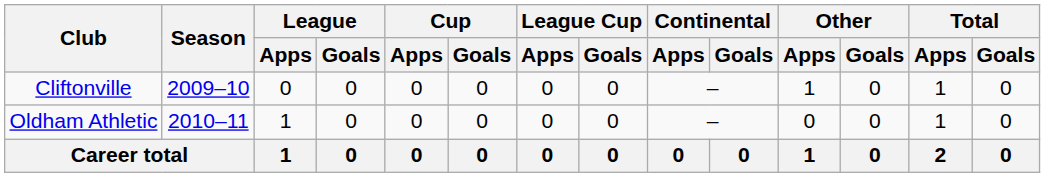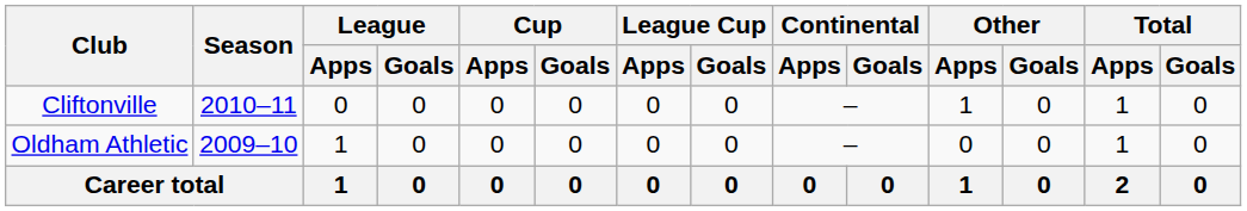Cliftonville | Season: 2009–10 -> 2010–11
Oldham Athletic | Season: 2010–11 -> 2009–10
